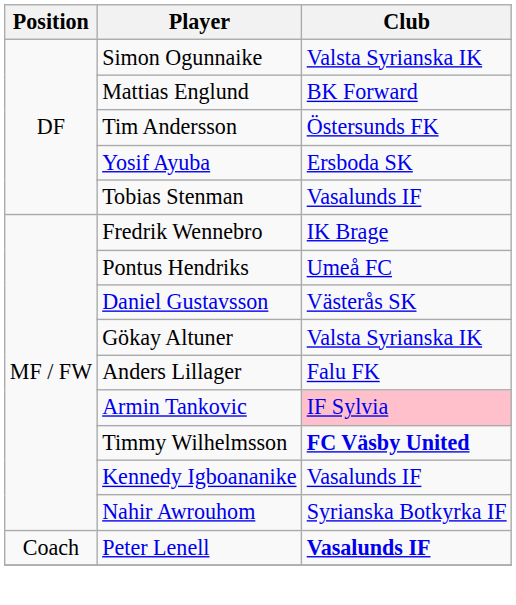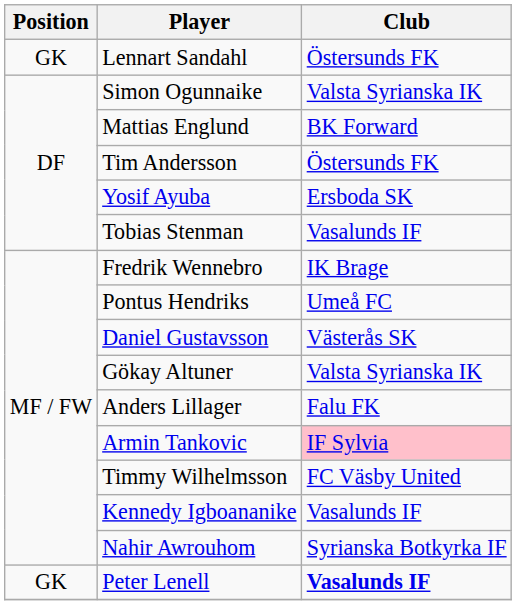+ row: GK | Lennart Sandahl | Östersunds FK
Timmy Wilhelmsson | Club: bold -> normal
Peter Lenell | Position: Coach -> GK
